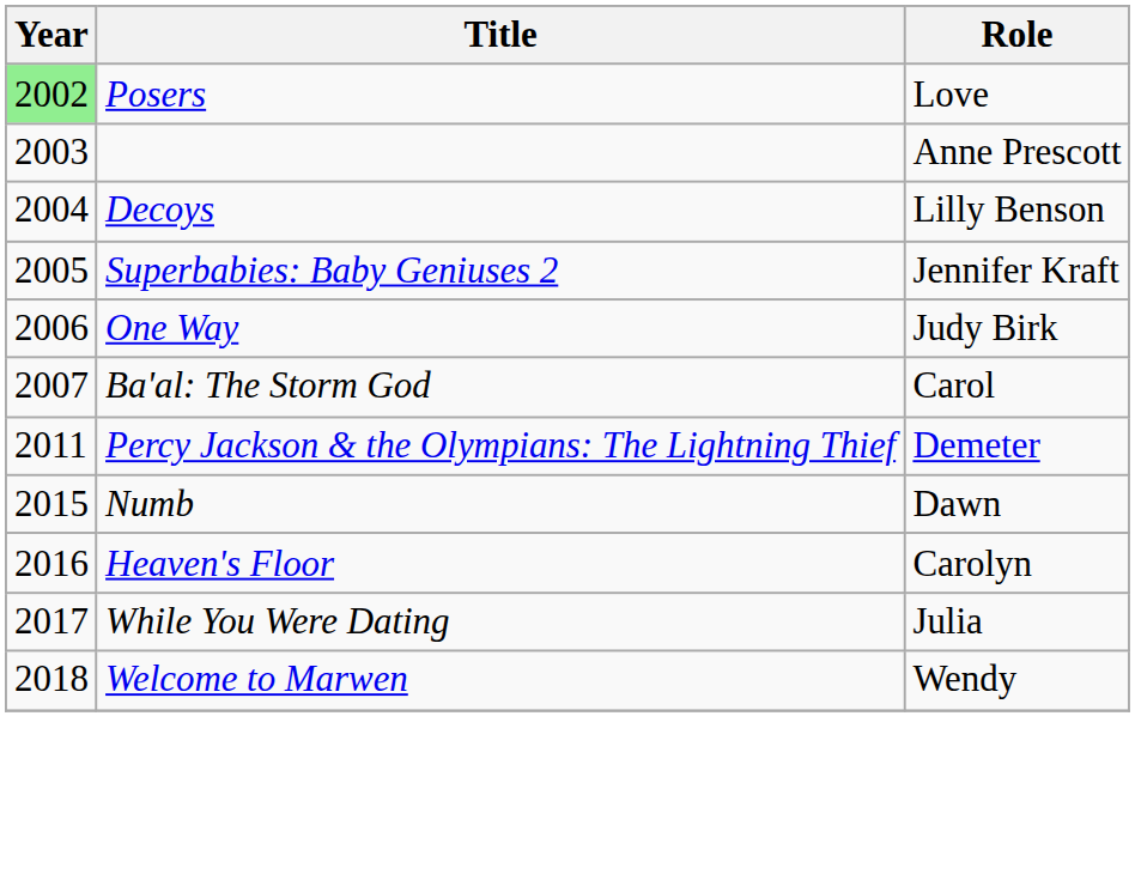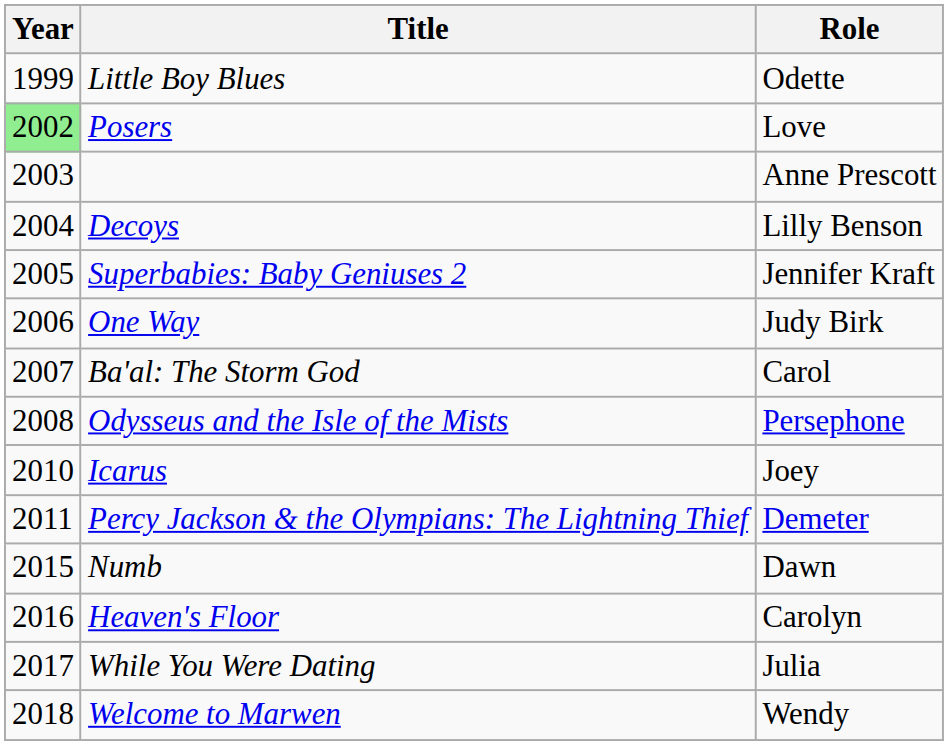+ row: 1999 | Little Boy Blues | Odette
+ row: 2008 | Odysseus and the Isle of the Mists | Persephone
+ row: 2010 | Icarus | Joey
